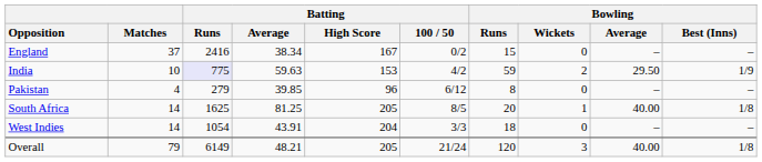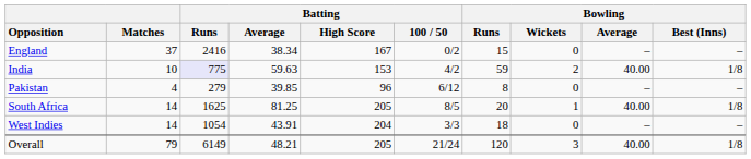India | Bowling / Average: 29.50 -> 40.00
India | Bowling / Best (Inns): 1/9 -> 1/8
